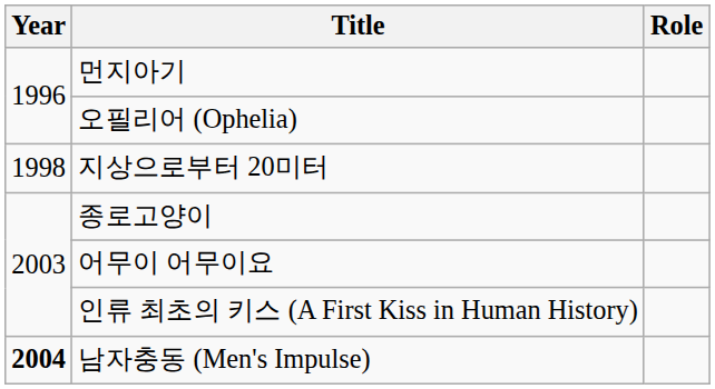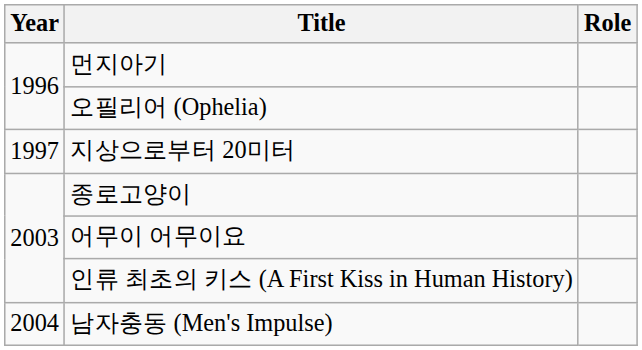지상으로부터 20미터 | Year: 1998 -> 1997
남자충동 (Men's Impulse) | Year: bold -> normal
